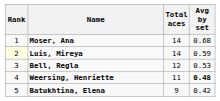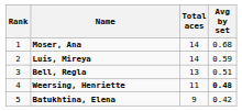Luis, Mireya | Rank: lightyellow background -> no background
Bell, Regla | Total aces: 12 -> 13
Bell, Regla | Avg by set: 0.53 -> 0.51
